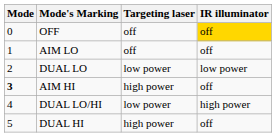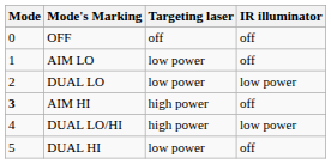OFF | IR illuminator: gold background -> no background
AIM LO | Targeting laser: off -> low power
DUAL LO/HI | Targeting laser: low power -> high power
DUAL LO/HI | IR illuminator: high power -> low power
DUAL HI | Targeting laser: high power -> low power
